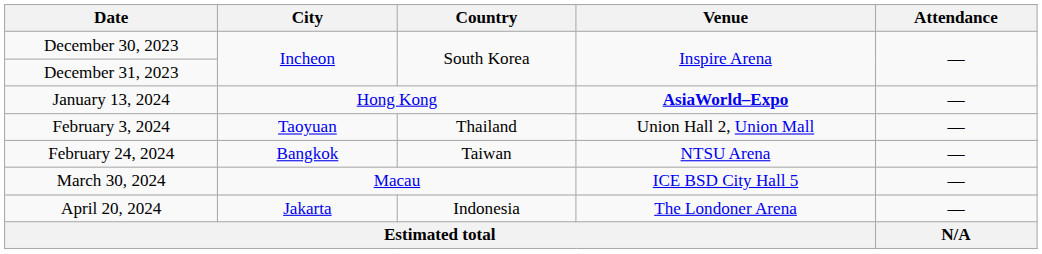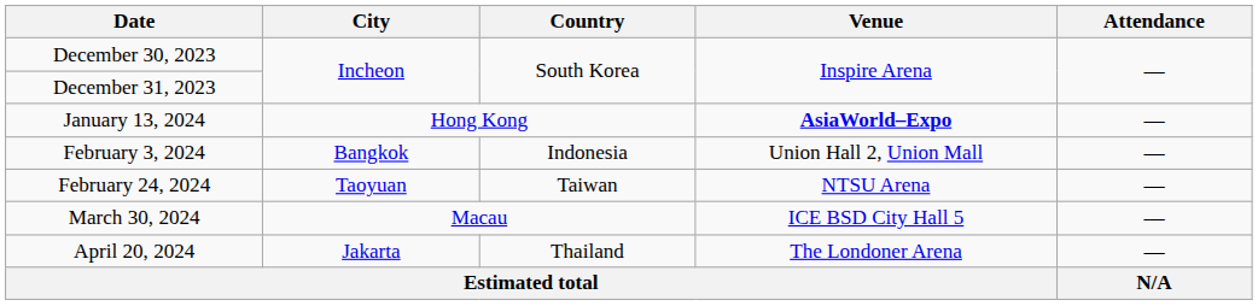February 3, 2024 | City: Taoyuan -> Bangkok
February 3, 2024 | Country: Thailand -> Indonesia
February 24, 2024 | City: Bangkok -> Taoyuan
April 20, 2024 | Country: Indonesia -> Thailand
